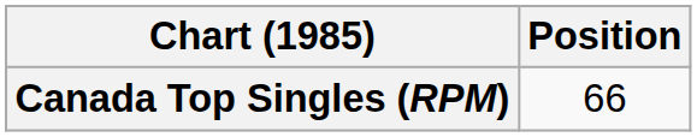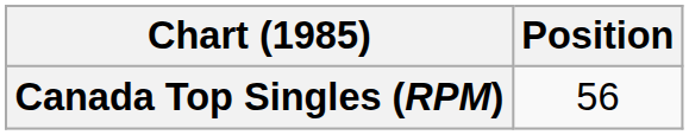Canada Top Singles (RPM) | Position: 66 -> 56
